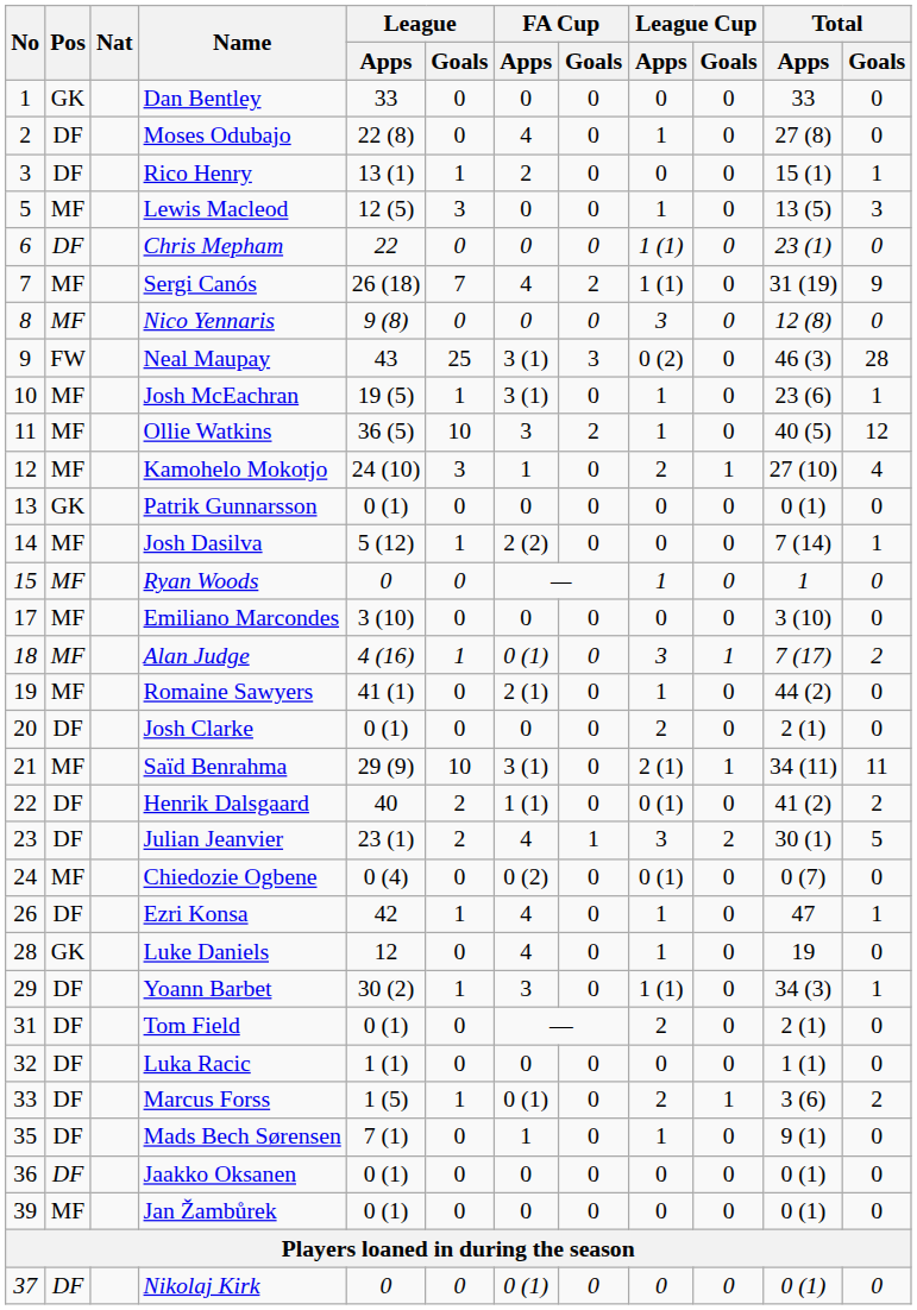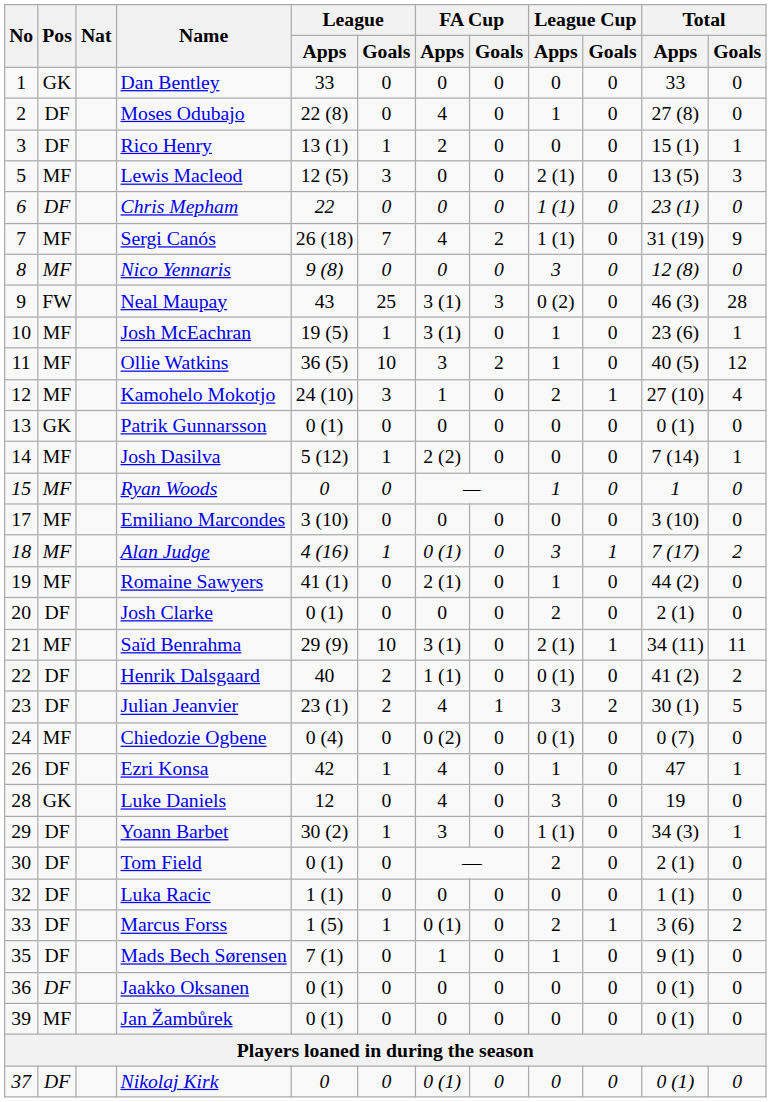Lewis Macleod | League Cup / Apps: 1 -> 2 (1)
Luke Daniels | League Cup / Apps: 1 -> 3
Tom Field | No: 31 -> 30
